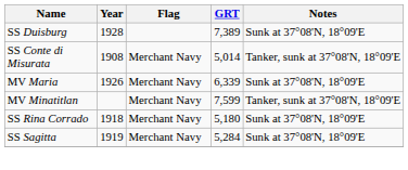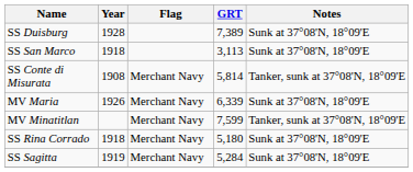+ row: SS San Marco | 1918 | 3,113 | Sunk at 37°08'N, 18°09'E
SS Conte di Misurata | GRT: 5,014 -> 5,814
